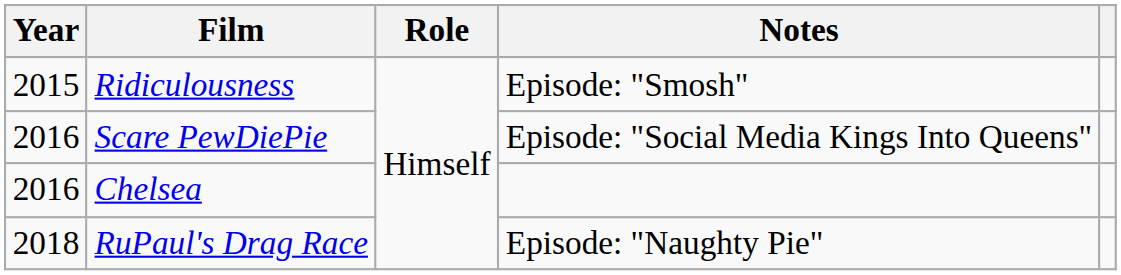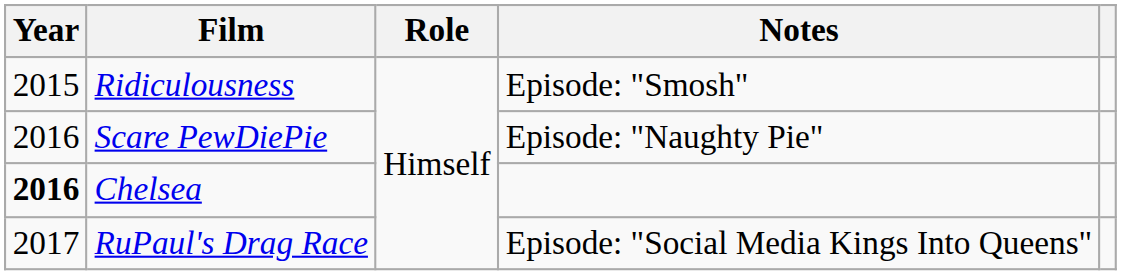Scare PewDiePie | Notes: Episode: "Social Media Kings Into Queens" -> Episode: "Naughty Pie"
Chelsea | Year: normal -> bold
RuPaul's Drag Race | Year: 2018 -> 2017
RuPaul's Drag Race | Notes: Episode: "Naughty Pie" -> Episode: "Social Media Kings Into Queens"
